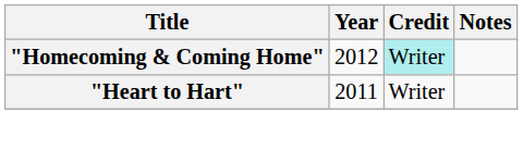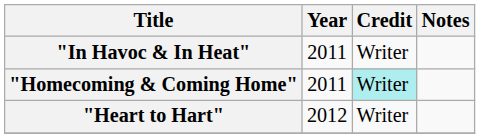+ row: "In Havoc & In Heat" | 2011 | Writer
"Homecoming & Coming Home" | Year: 2012 -> 2011
"Heart to Hart" | Year: 2011 -> 2012
